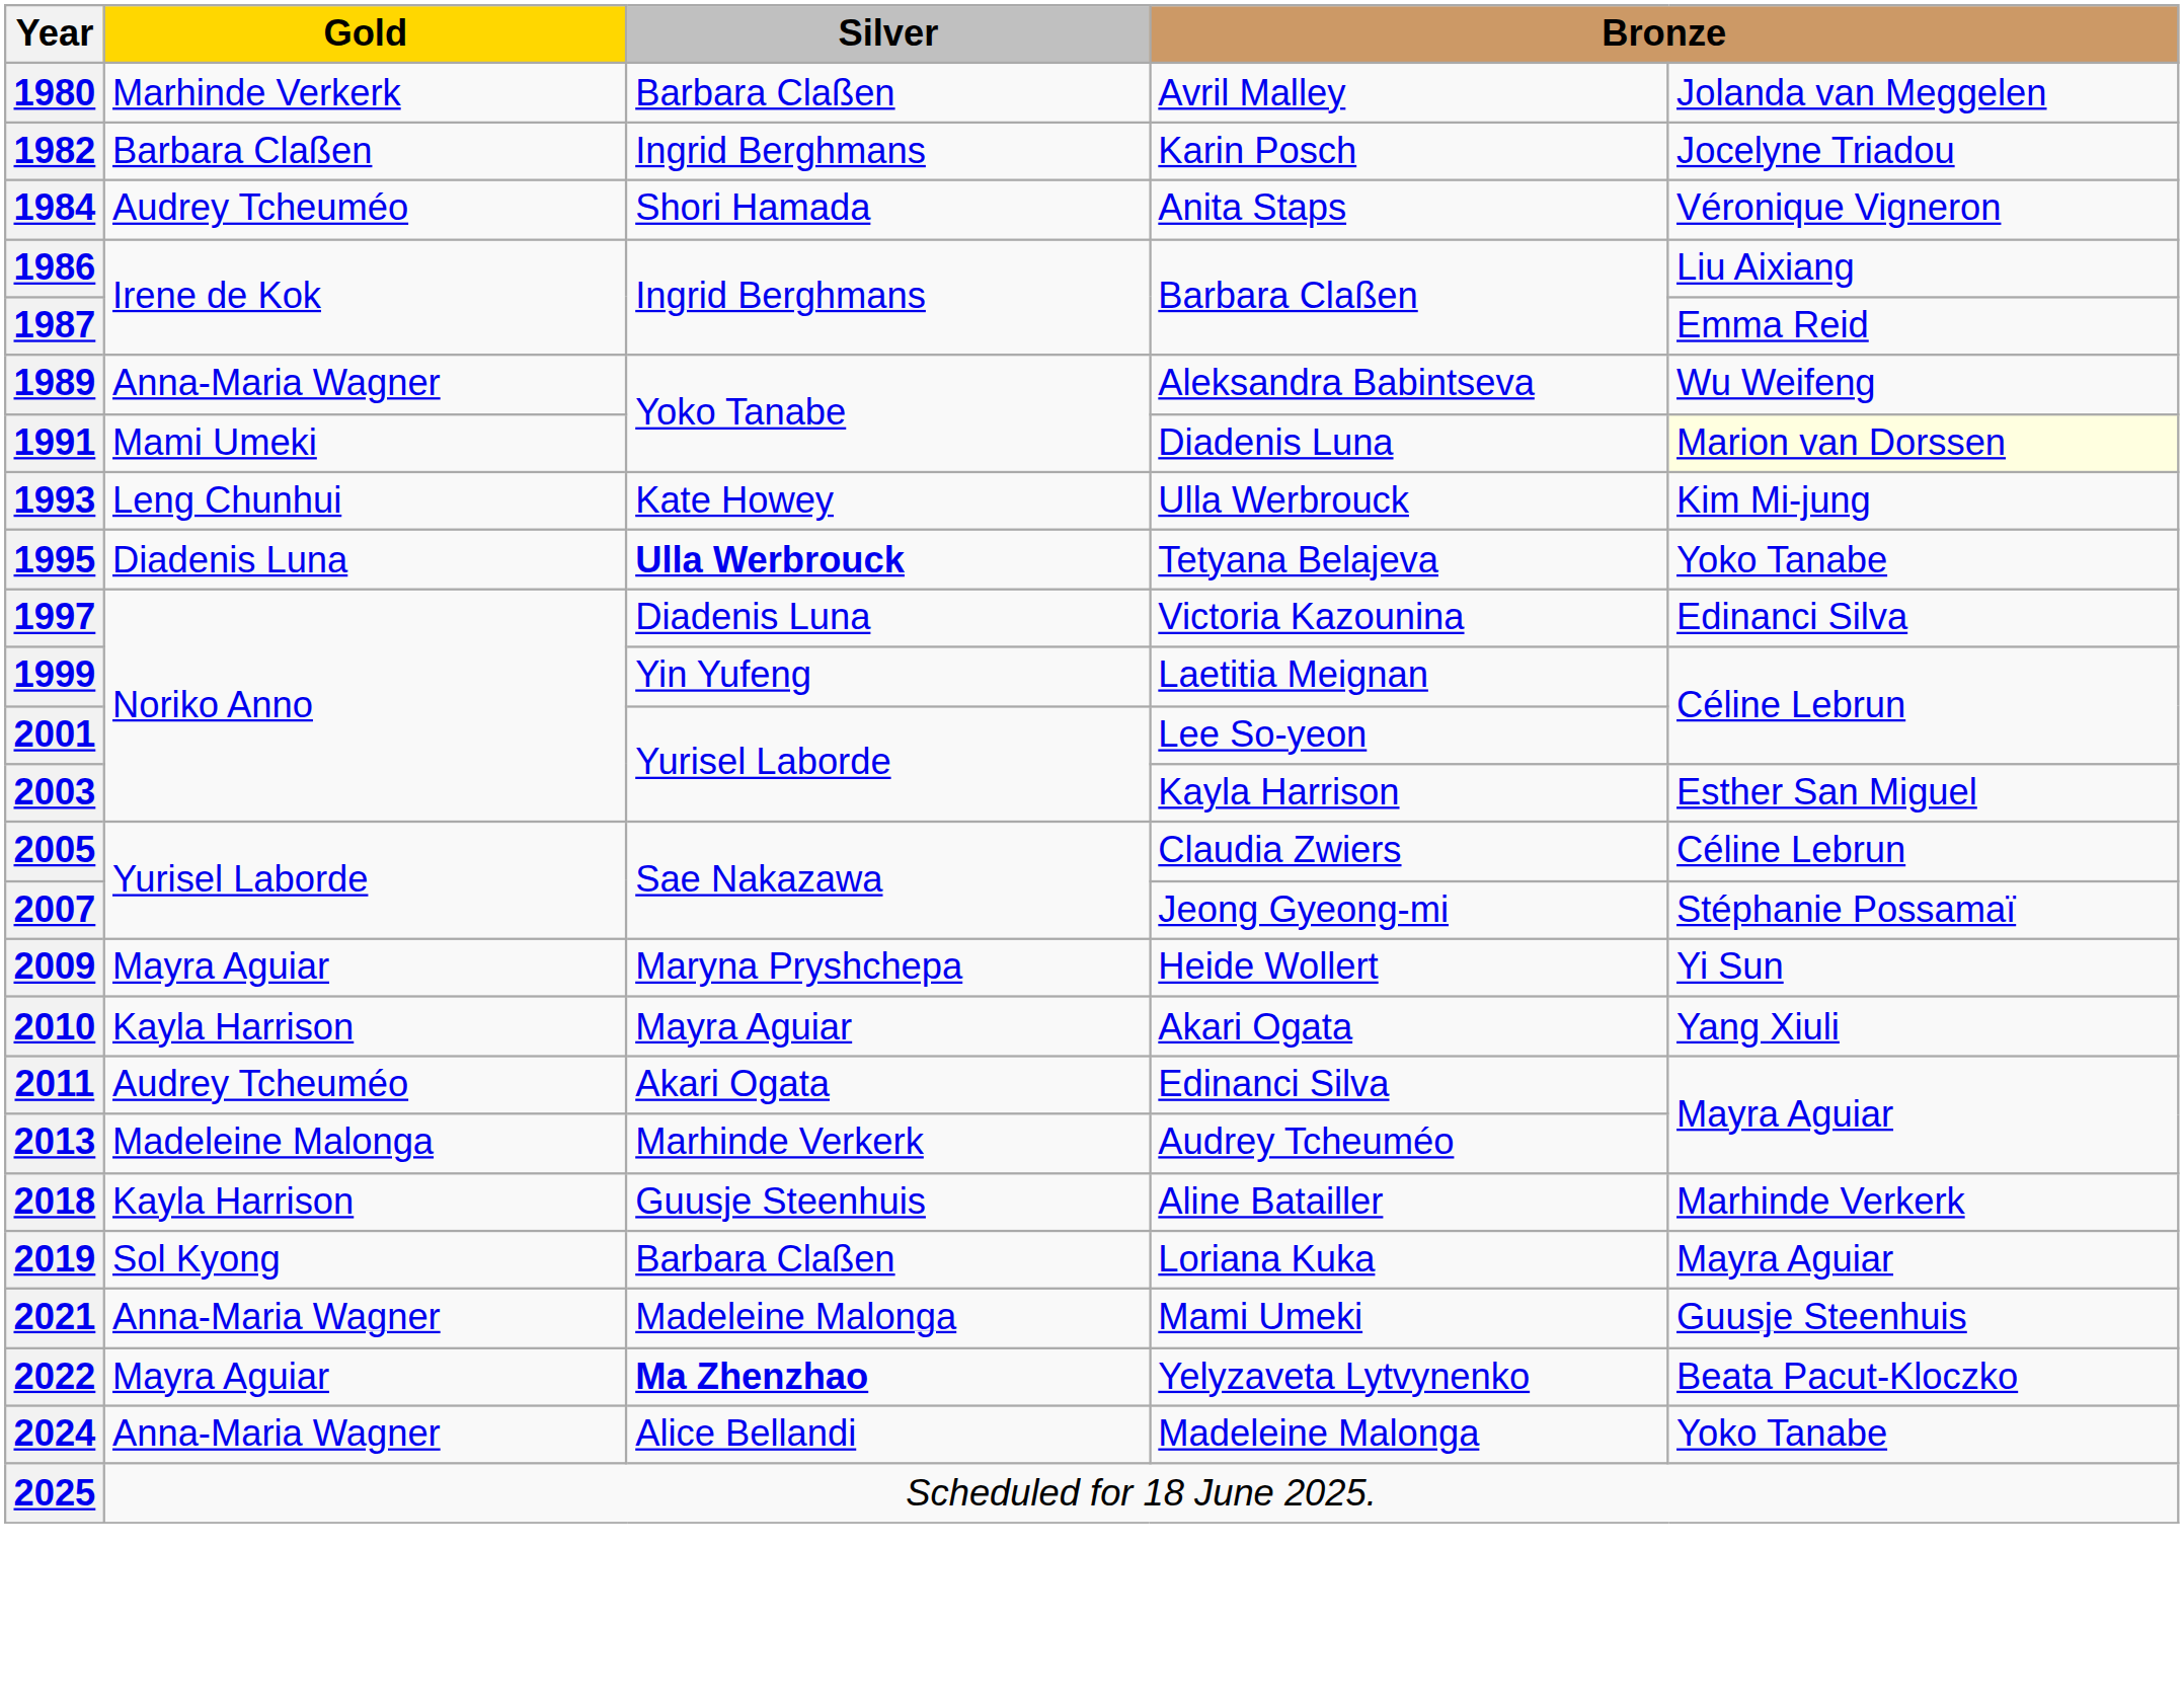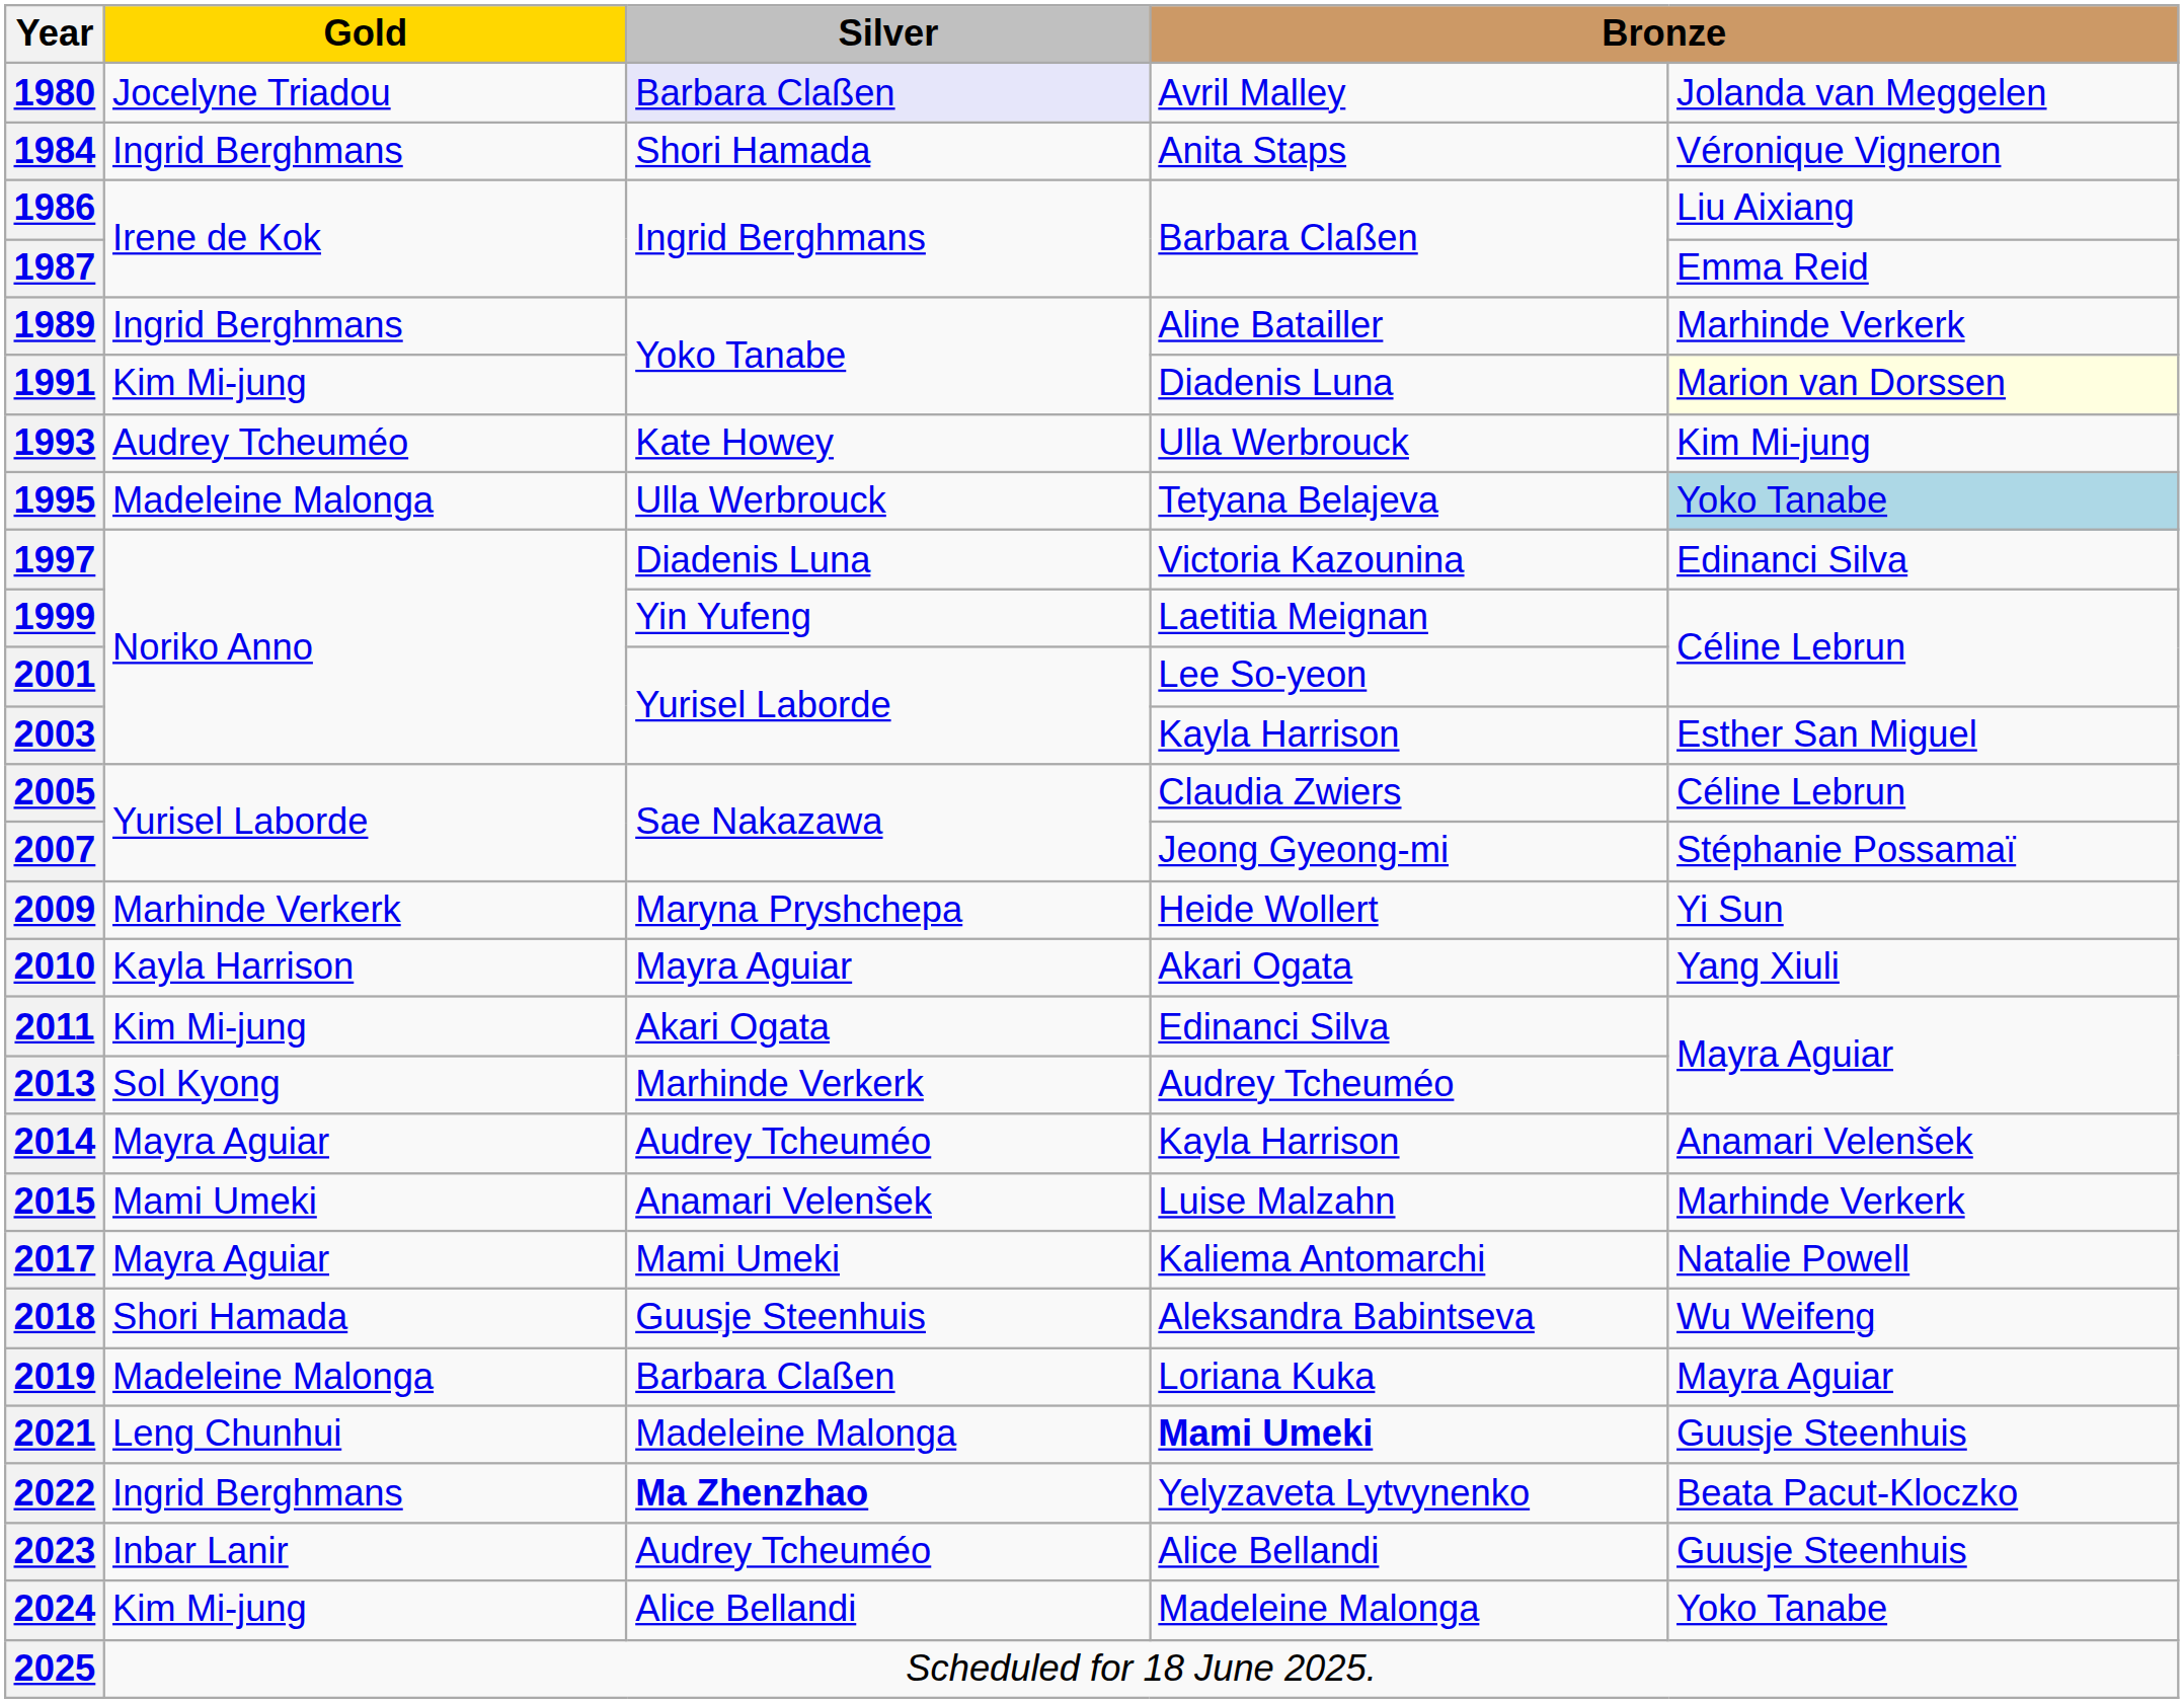1980 | Gold: Marhinde Verkerk -> Jocelyne Triadou
1980 | Silver: no background -> lavender background
- row: 1982 | Barbara Claßen | Ingrid Berghmans | Karin Posch | Jocelyne Triadou
1984 | Gold: Audrey Tcheuméo -> Ingrid Berghmans
1989 | Gold: Anna-Maria Wagner -> Ingrid Berghmans
1989 | column 4: Aleksandra Babintseva -> Aline Batailler
1989 | column 5: Wu Weifeng -> Marhinde Verkerk
1991 | Gold: Mami Umeki -> Kim Mi-jung
1993 | Gold: Leng Chunhui -> Audrey Tcheuméo
1995 | Gold: Diadenis Luna -> Madeleine Malonga
1995 | Silver: bold -> normal
1995 | column 5: no background -> lightblue background
2009 | Gold: Mayra Aguiar -> Marhinde Verkerk
2011 | Gold: Audrey Tcheuméo -> Kim Mi-jung
2013 | Gold: Madeleine Malonga -> Sol Kyong
+ row: 2014 | Mayra Aguiar | Audrey Tcheuméo | Kayla Harrison | Anamari Velenšek
+ row: 2015 | Mami Umeki | Anamari Velenšek | Luise Malzahn | Marhinde Verkerk
+ row: 2017 | Mayra Aguiar | Mami Umeki | Kaliema Antomarchi | Natalie Powell
2018 | Gold: Kayla Harrison -> Shori Hamada
2018 | column 4: Aline Batailler -> Aleksandra Babintseva
2018 | column 5: Marhinde Verkerk -> Wu Weifeng
2019 | Gold: Sol Kyong -> Madeleine Malonga
2021 | Gold: Anna-Maria Wagner -> Leng Chunhui
2021 | column 4: normal -> bold
2022 | Gold: Mayra Aguiar -> Ingrid Berghmans
+ row: 2023 | Inbar Lanir | Audrey Tcheuméo | Alice Bellandi | Guusje Steenhuis
2024 | Gold: Anna-Maria Wagner -> Kim Mi-jung
